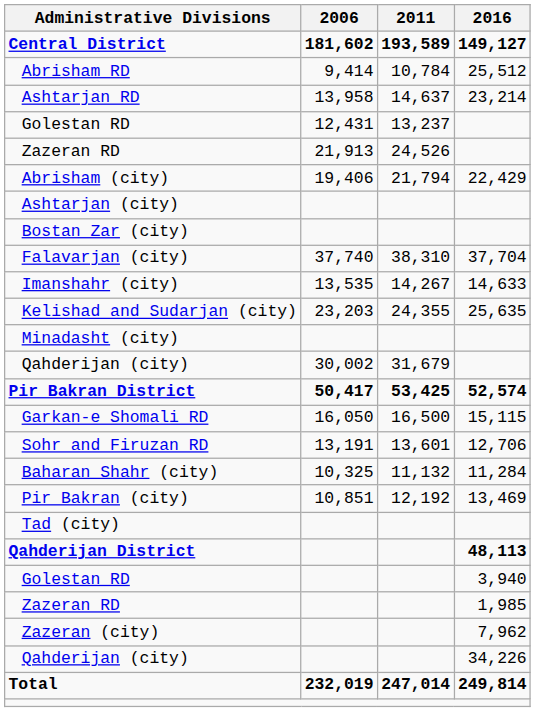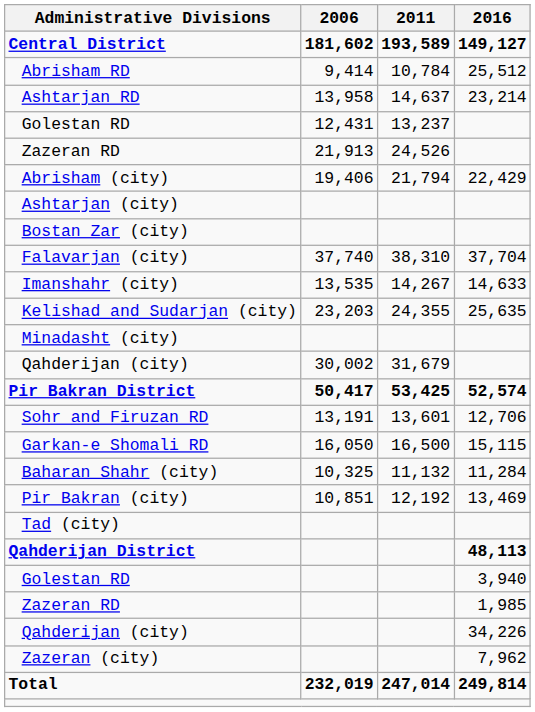rows swapped: Garkan-e Shomali RD <-> Sohr and Firuzan RD
rows swapped: Qahderijan (city) / 34,226 <-> Zazeran (city)
